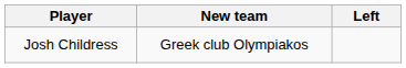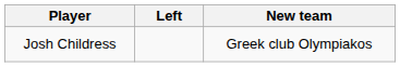columns swapped: Left <-> New team
